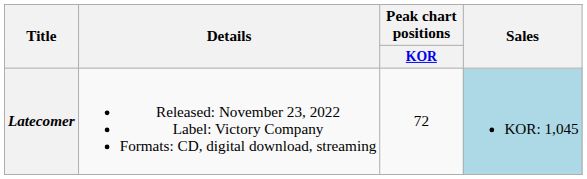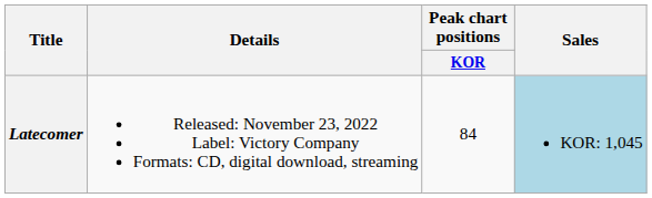Latecomer | Peak chart positions / KOR: 72 -> 84
